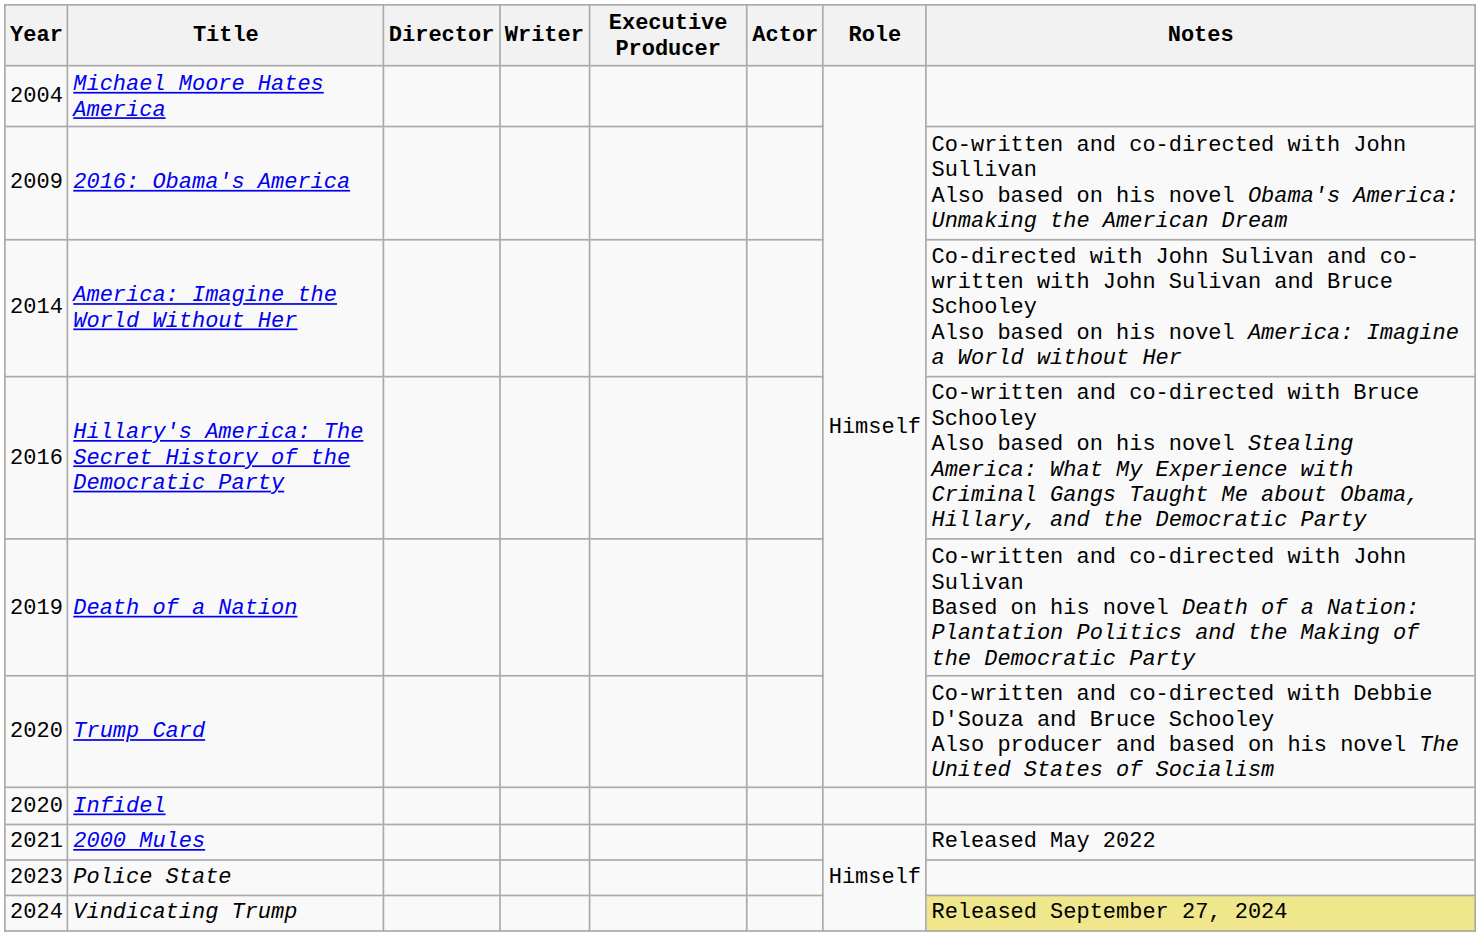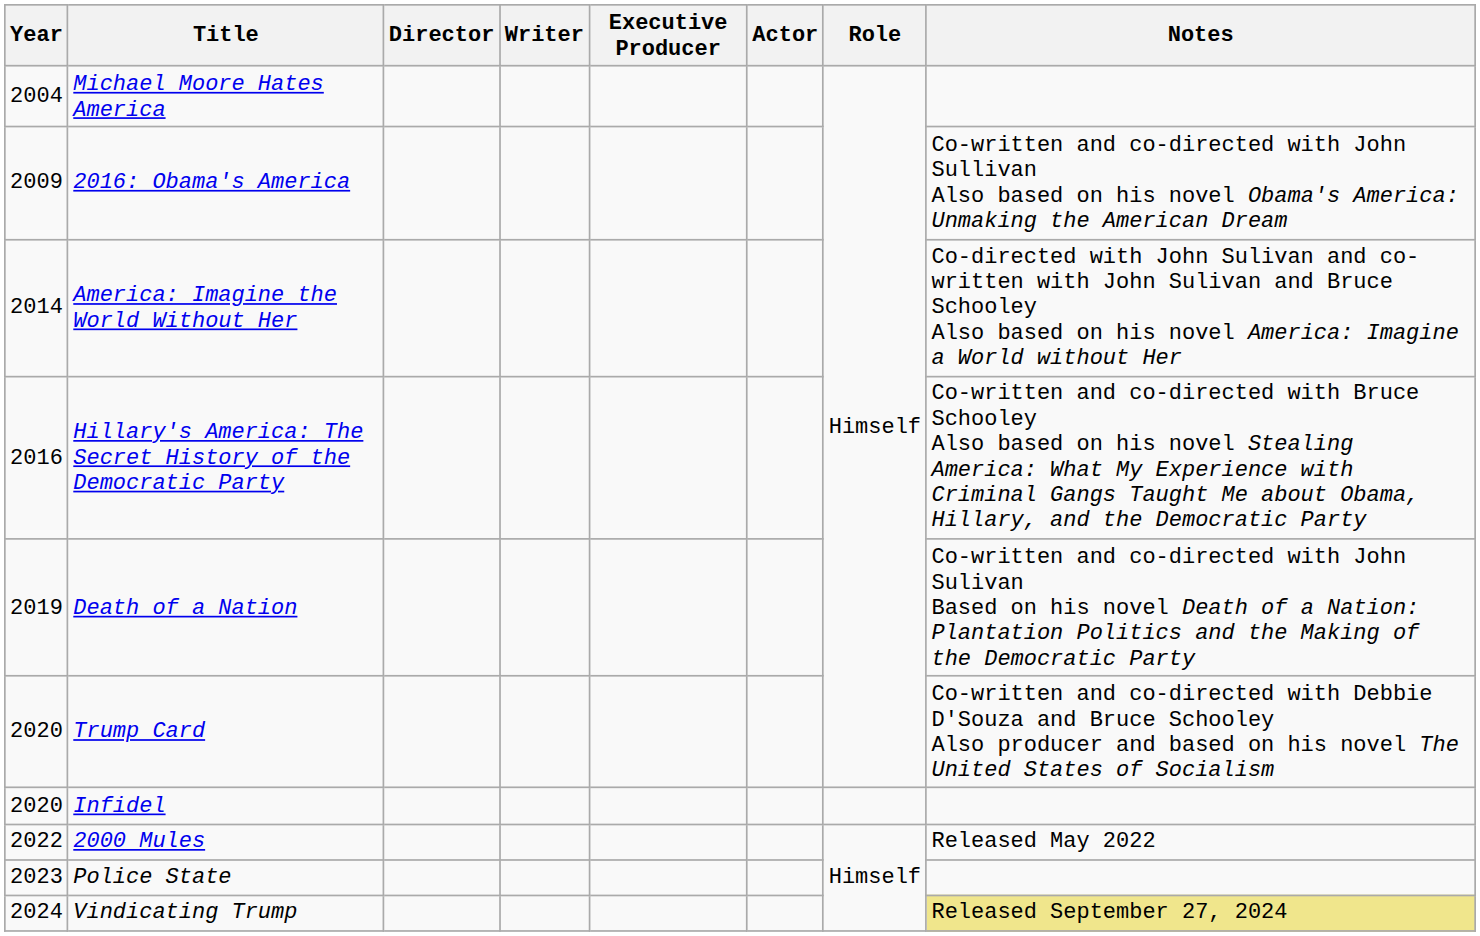2000 Mules | Year: 2021 -> 2022
